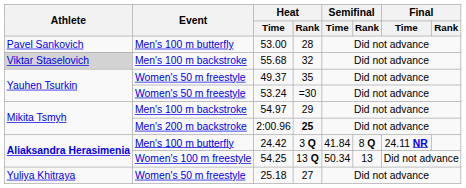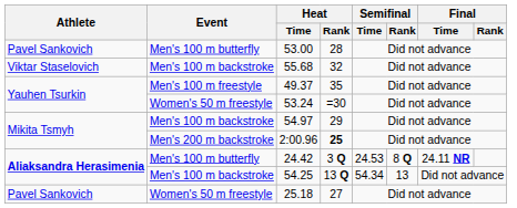55.68 | Athlete: lightgrey background -> no background
49.37 | Event: Women's 50 m freestyle -> Men's 100 m freestyle
24.42 | Semifinal / Time: 41.84 -> 24.53
54.25 | Event: Women's 100 m freestyle -> Men's 100 m backstroke
54.25 | Semifinal / Time: 50.34 -> 54.34
25.18 | Athlete: Yuliya Khitraya -> Pavel Sankovich
